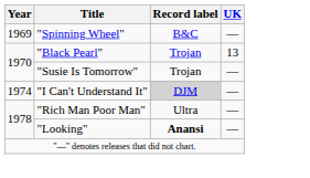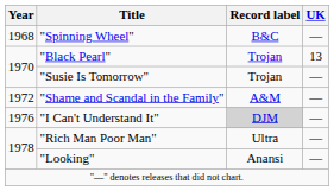"Spinning Wheel" | Year: 1969 -> 1968
+ row: 1972 | "Shame and Scandal in the Family" | A&M | —
"I Can't Understand It" | Year: 1974 -> 1976
"Looking" | Record label: bold -> normal
